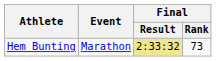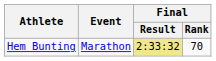Hem Bunting | Final / Rank: 73 -> 70
